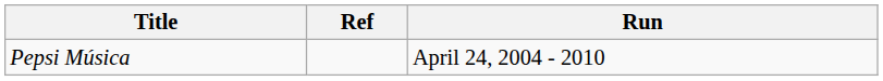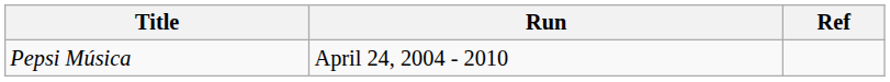columns swapped: Run <-> Ref
